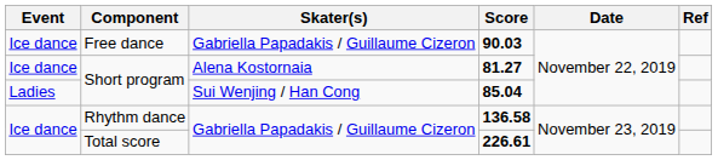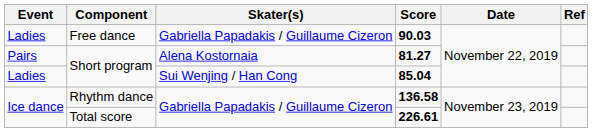90.03 | Event: Ice dance -> Ladies
81.27 | Event: Ice dance -> Pairs
